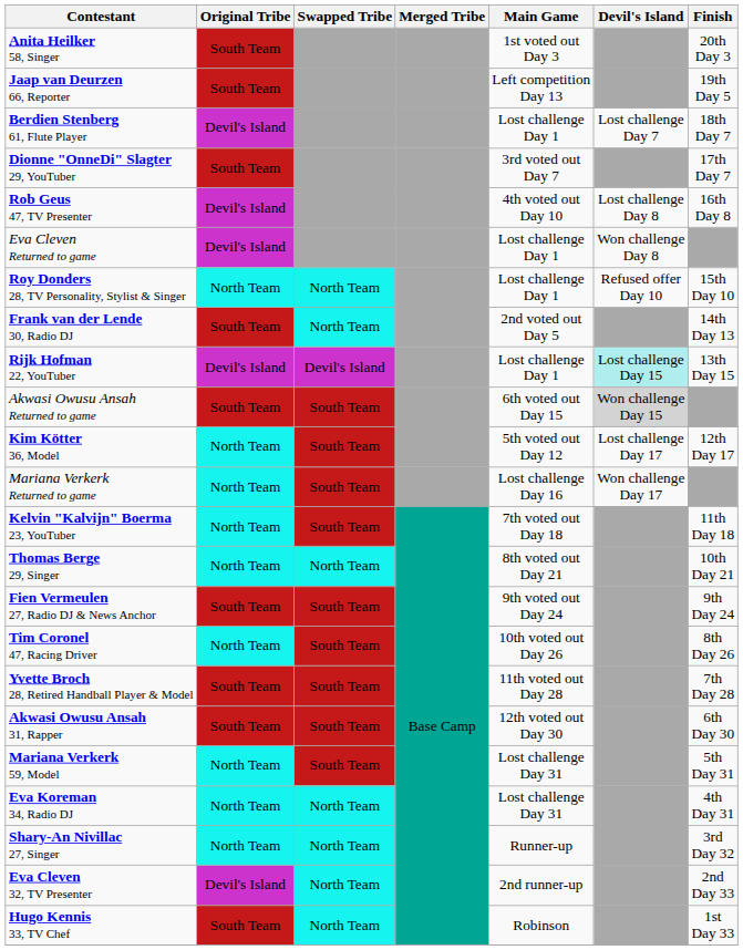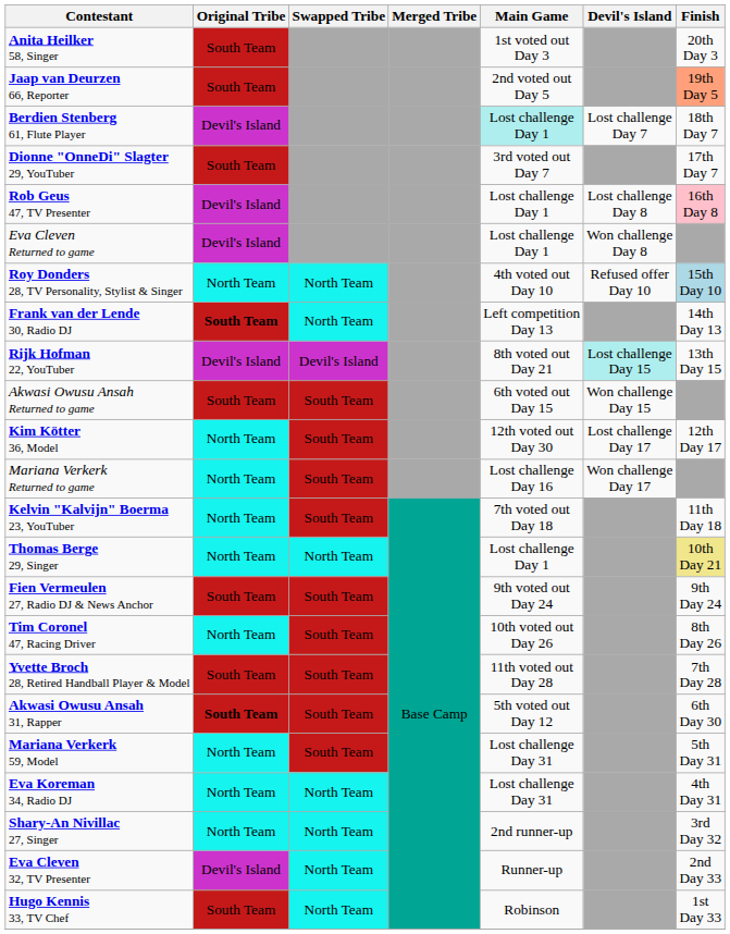Jaap van Deurzen 66, Reporter | Main Game: Left competition Day 13 -> 2nd voted out Day 5
Jaap van Deurzen 66, Reporter | Finish: no background -> lightsalmon background
Berdien Stenberg 61, Flute Player | Main Game: no background -> paleturquoise background
Rob Geus 47, TV Presenter | Main Game: 4th voted out Day 10 -> Lost challenge Day 1
Rob Geus 47, TV Presenter | Finish: no background -> pink background
Roy Donders 28, TV Personality, Stylist & Singer | Main Game: Lost challenge Day 1 -> 4th voted out Day 10
Roy Donders 28, TV Personality, Stylist & Singer | Finish: no background -> lightblue background
Frank van der Lende 30, Radio DJ | Original Tribe: normal -> bold
Frank van der Lende 30, Radio DJ | Main Game: 2nd voted out Day 5 -> Left competition Day 13
Rijk Hofman 22, YouTuber | Main Game: Lost challenge Day 1 -> 8th voted out Day 21
Akwasi Owusu Ansah Returned to game | Devil's Island: lightgrey background -> no background
Kim Kötter 36, Model | Main Game: 5th voted out Day 12 -> 12th voted out Day 30
Thomas Berge 29, Singer | Main Game: 8th voted out Day 21 -> Lost challenge Day 1
Thomas Berge 29, Singer | Finish: no background -> khaki background
Akwasi Owusu Ansah 31, Rapper | Original Tribe: normal -> bold
Akwasi Owusu Ansah 31, Rapper | Main Game: 12th voted out Day 30 -> 5th voted out Day 12
Shary-An Nivillac 27, Singer | Main Game: Runner-up -> 2nd runner-up
Eva Cleven 32, TV Presenter | Main Game: 2nd runner-up -> Runner-up
